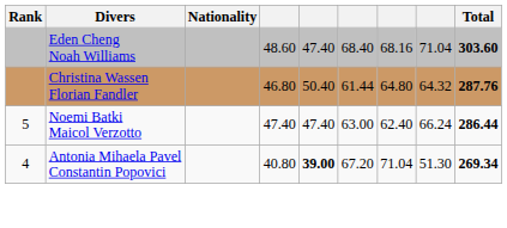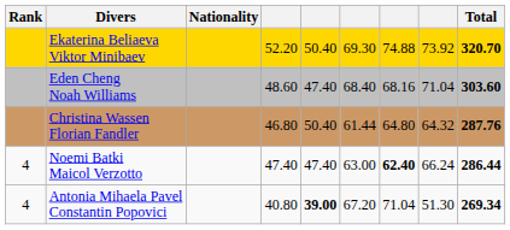+ row: Ekaterina Beliaeva Viktor Minibaev | 52.20 | 50.40 | 69.30 | 74.88 | 73.92 | 320.70
Noemi Batki Maicol Verzotto | Rank: 5 -> 4
Noemi Batki Maicol Verzotto | column 7: normal -> bold
